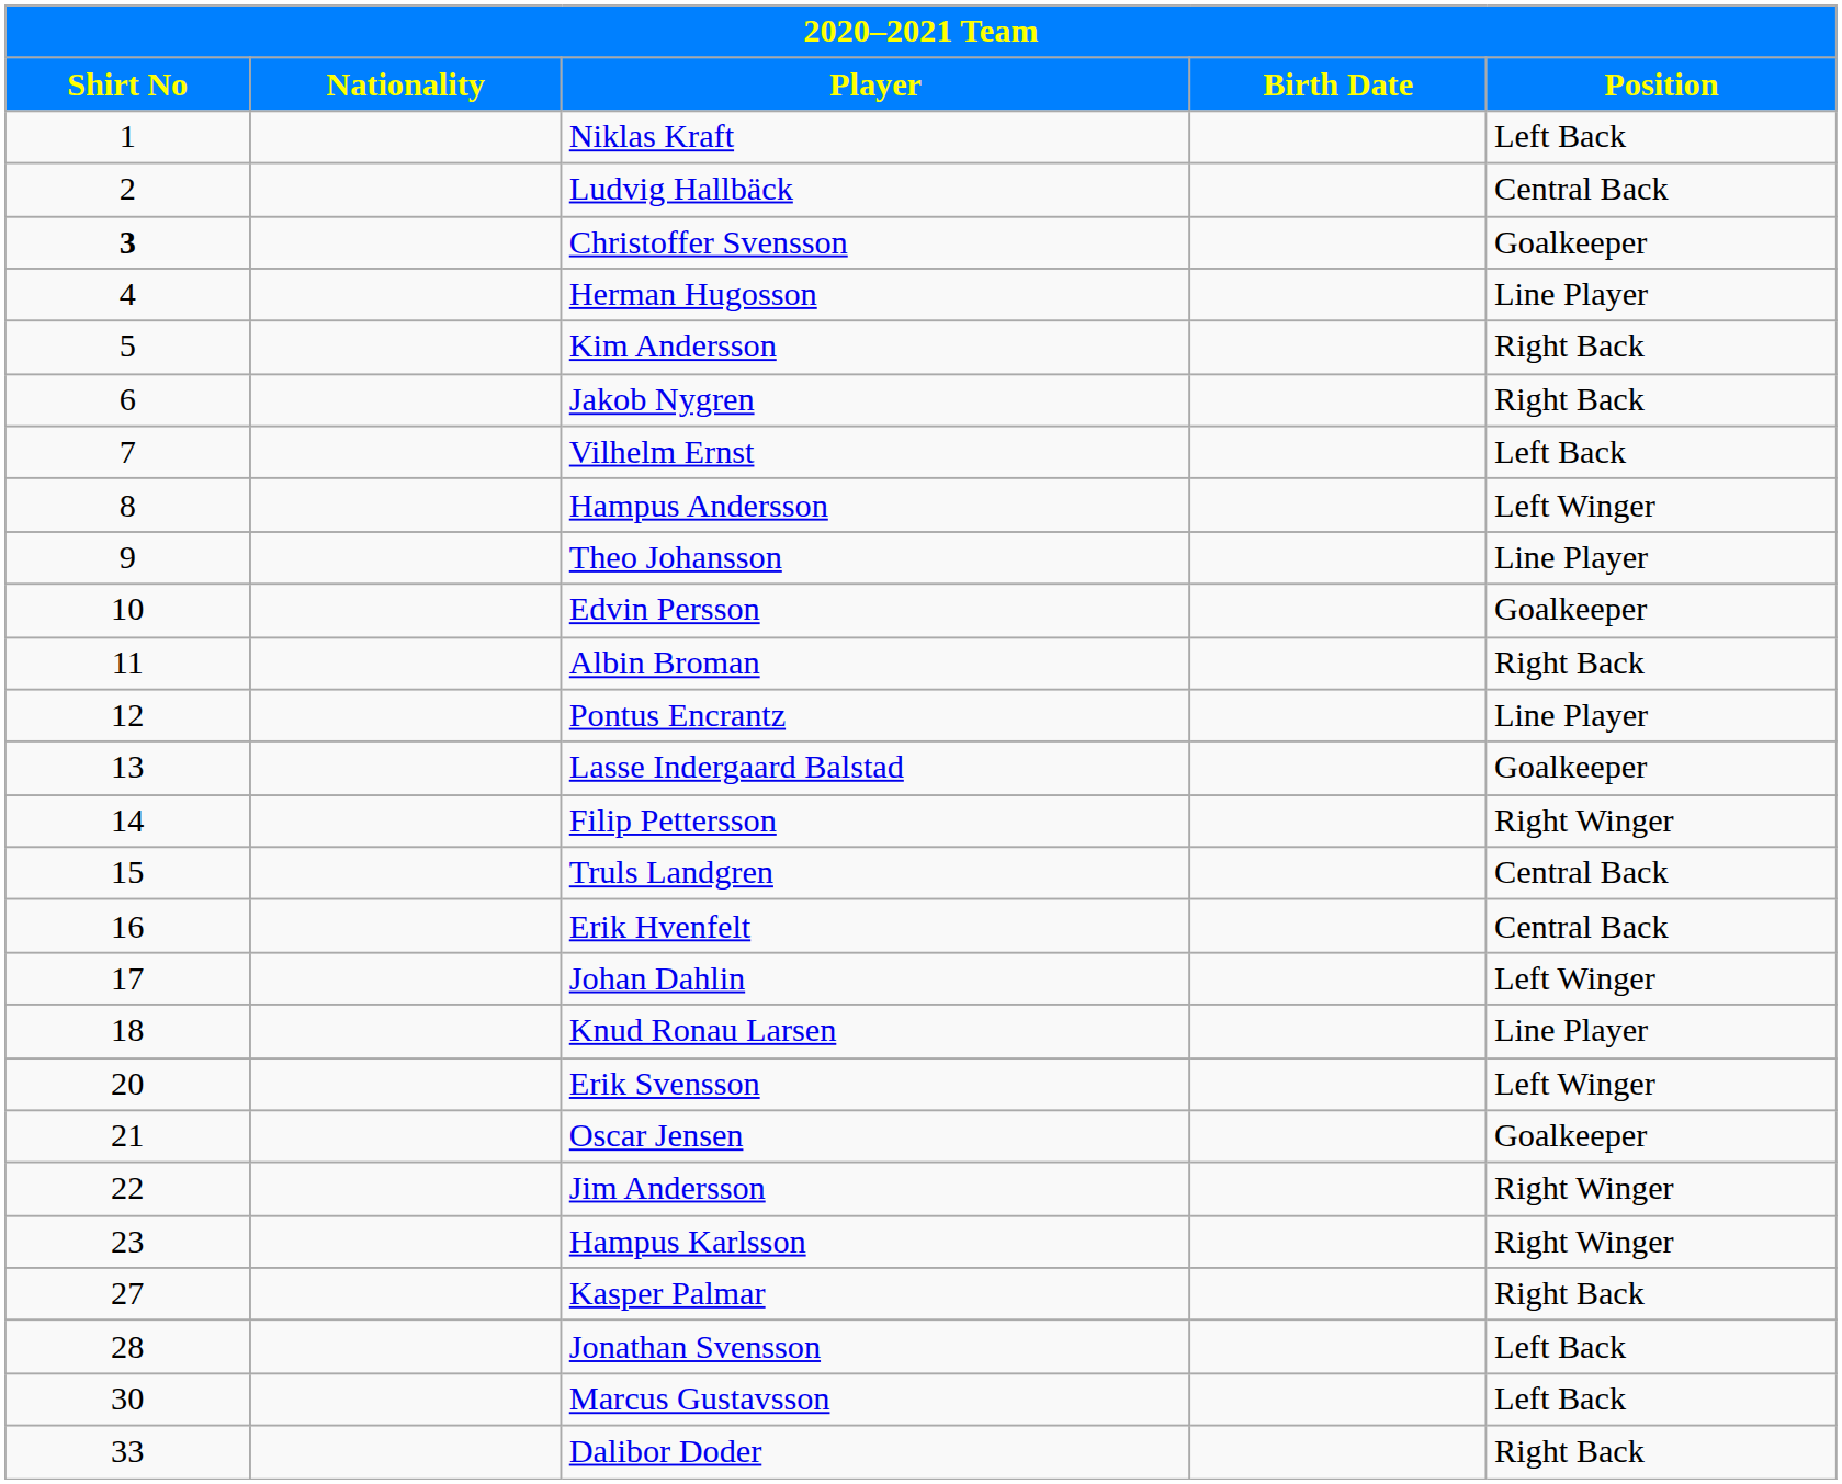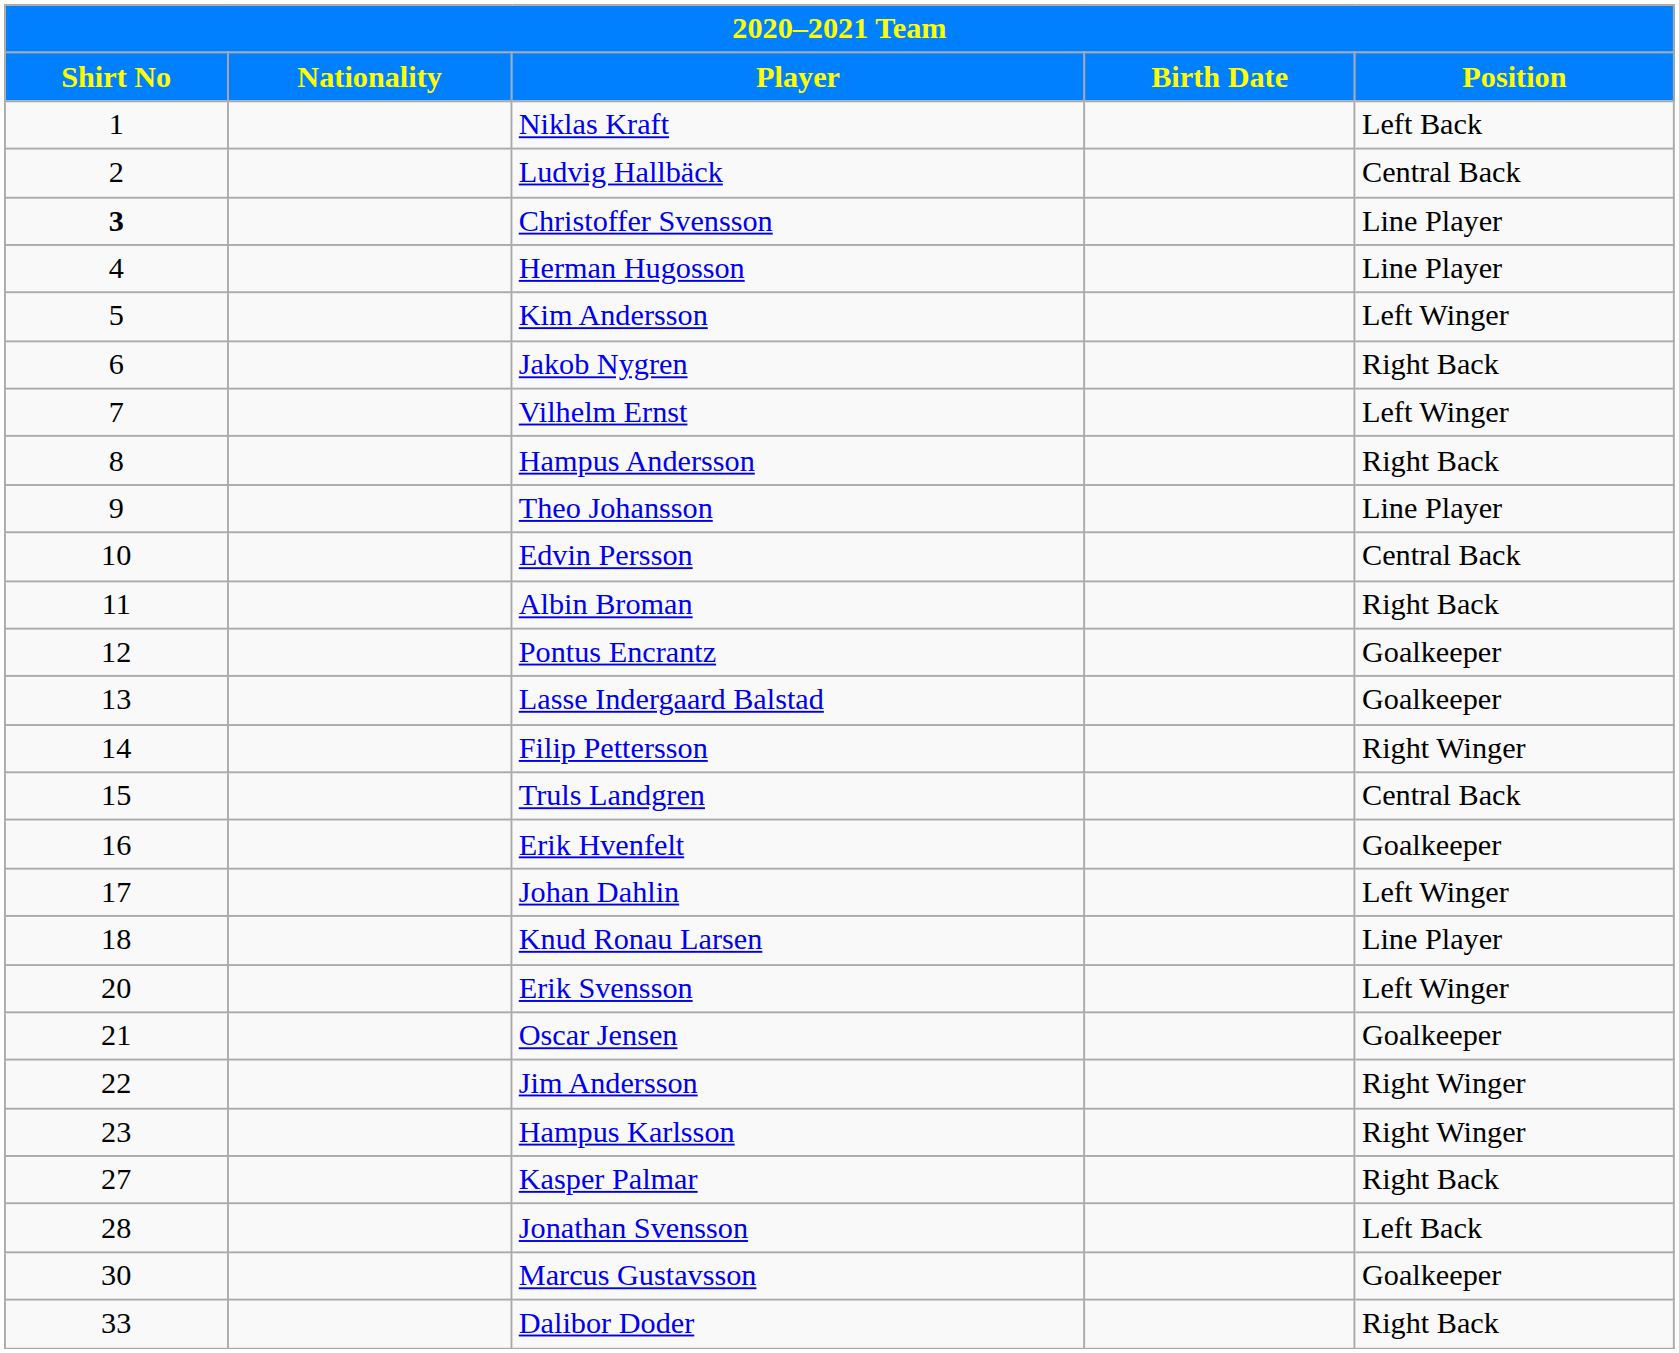Christoffer Svensson | Position: Goalkeeper -> Line Player
Kim Andersson | Position: Right Back -> Left Winger
Vilhelm Ernst | Position: Left Back -> Left Winger
Hampus Andersson | Position: Left Winger -> Right Back
Edvin Persson | Position: Goalkeeper -> Central Back
Pontus Encrantz | Position: Line Player -> Goalkeeper
Erik Hvenfelt | Position: Central Back -> Goalkeeper
Marcus Gustavsson | Position: Left Back -> Goalkeeper
